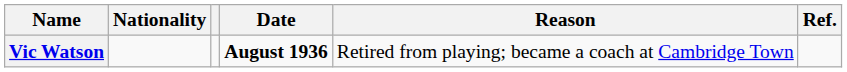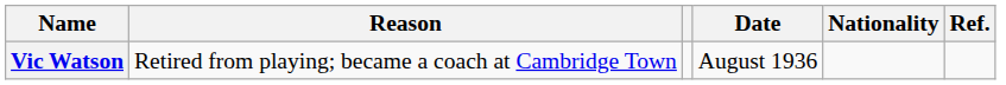columns swapped: Nationality <-> Reason
Vic Watson | Date: bold -> normal
